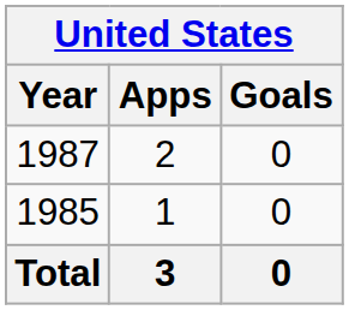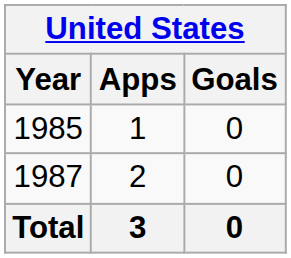rows swapped: 1985 <-> 1987
